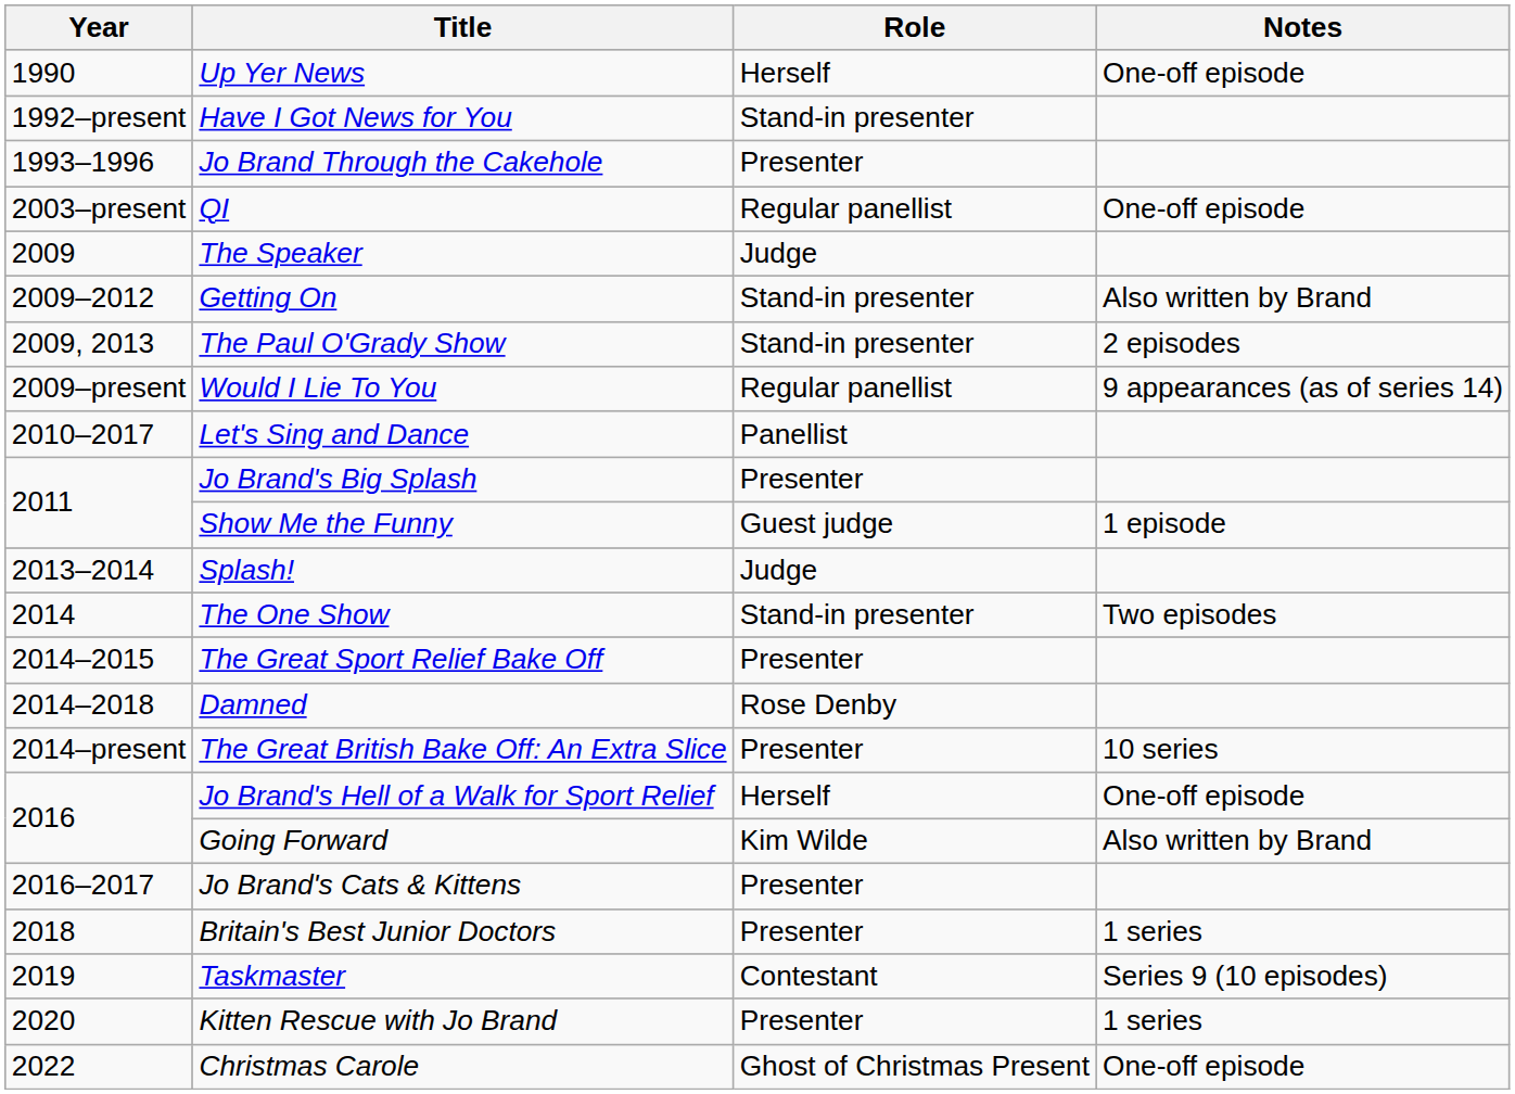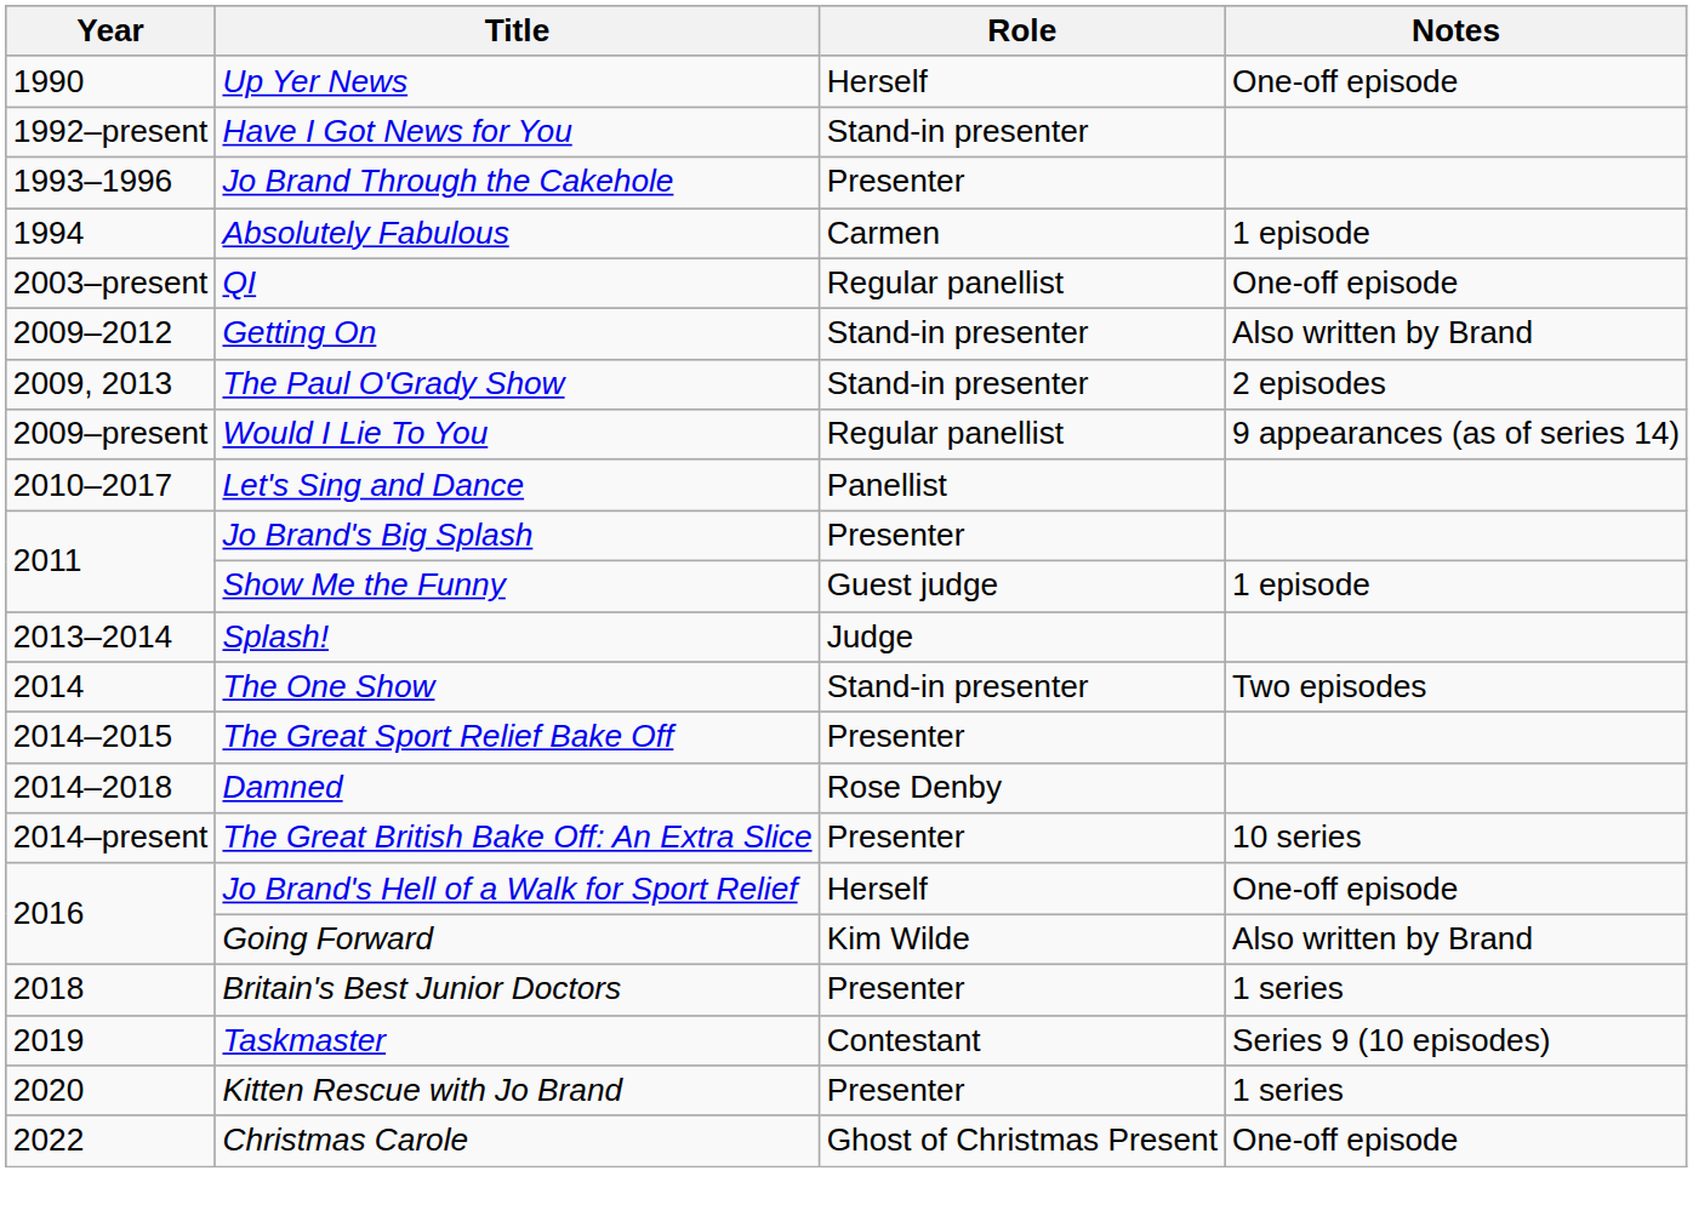+ row: 1994 | Absolutely Fabulous | Carmen | 1 episode
- row: 2009 | The Speaker | Judge
- row: 2016–2017 | Jo Brand's Cats & Kittens | Presenter
